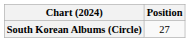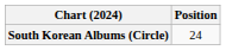South Korean Albums (Circle) | Position: 27 -> 24
